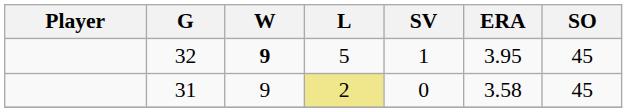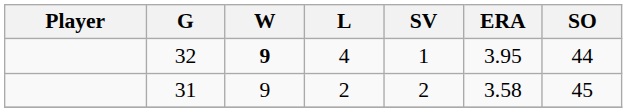32 | L: 5 -> 4
32 | SO: 45 -> 44
31 | L: khaki background -> no background
31 | SV: 0 -> 2
